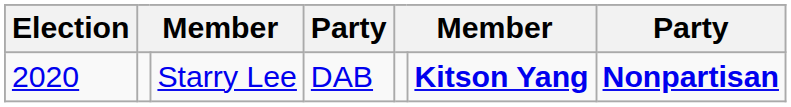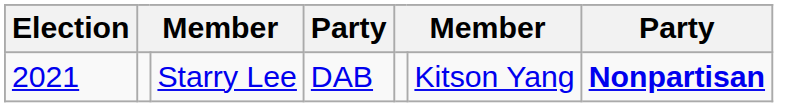Starry Lee | Election: 2020 -> 2021
Starry Lee | column 6: bold -> normal
